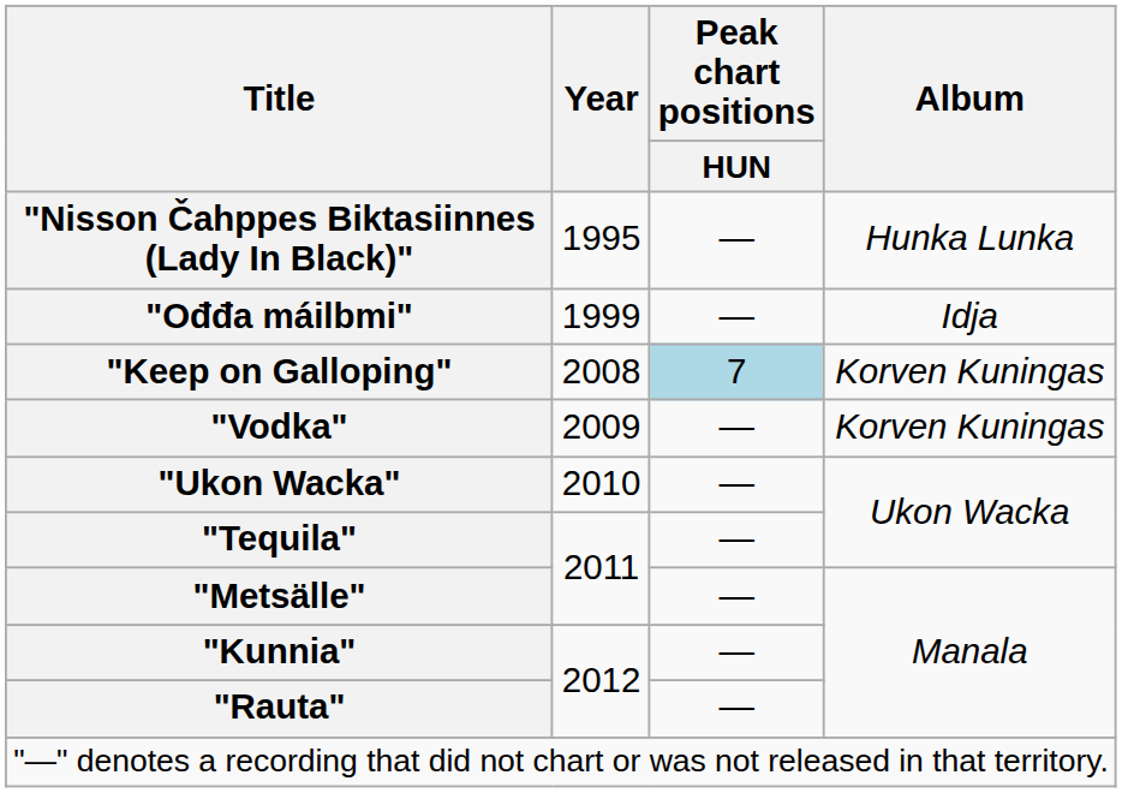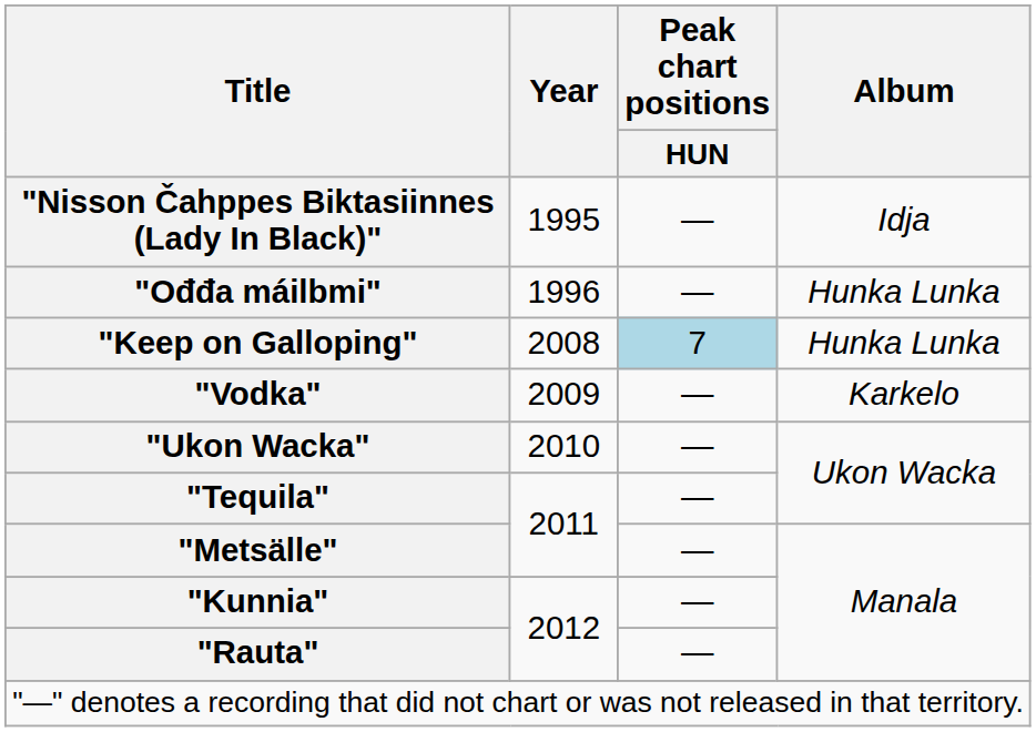"Nisson Čahppes Biktasiinnes (Lady In Black)" | Album: Hunka Lunka -> Idja
"Ođđa máilbmi" | Year: 1999 -> 1996
"Ođđa máilbmi" | Album: Idja -> Hunka Lunka
"Keep on Galloping" | Album: Korven Kuningas -> Hunka Lunka
"Vodka" | Album: Korven Kuningas -> Karkelo
